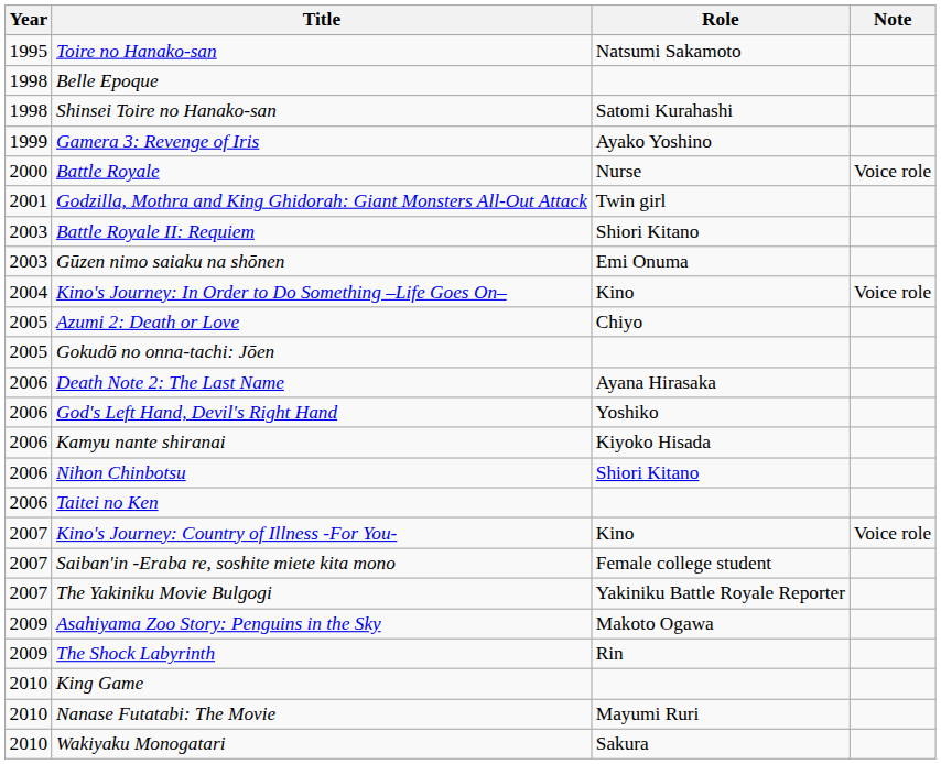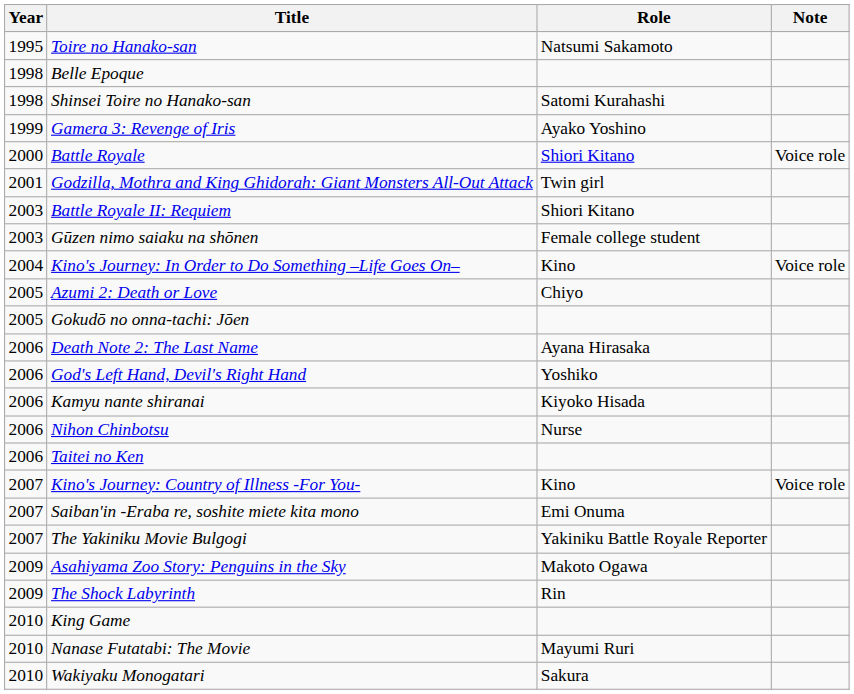Battle Royale | Role: Nurse -> Shiori Kitano
Gūzen nimo saiaku na shōnen | Role: Emi Onuma -> Female college student
Nihon Chinbotsu | Role: Shiori Kitano -> Nurse
Saiban'in -Eraba re, soshite miete kita mono | Role: Female college student -> Emi Onuma
